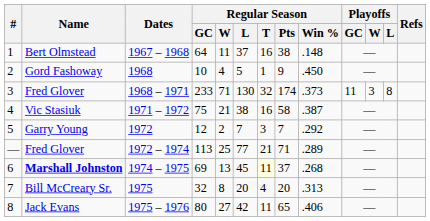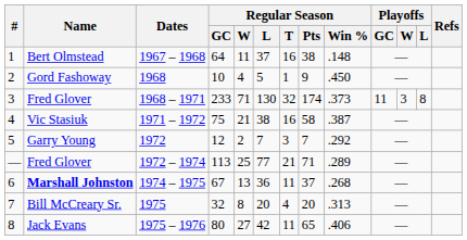6 | Regular Season / GC: 69 -> 67
6 | Regular Season / L: 45 -> 36
6 | Regular Season / T: lightyellow background -> no background
